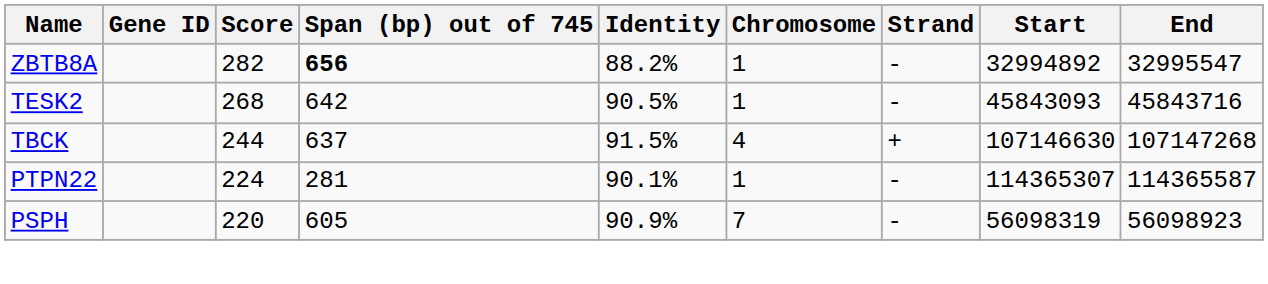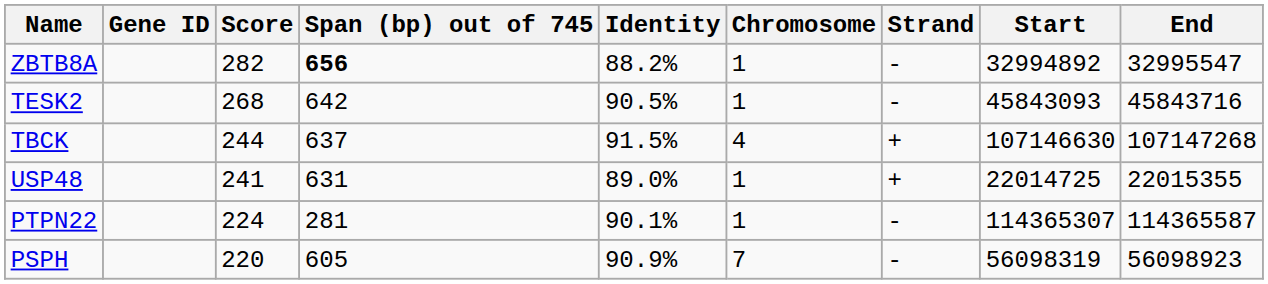+ row: USP48 | 241 | 631 | 89.0% | 1 | + | 22014725 | 22015355
